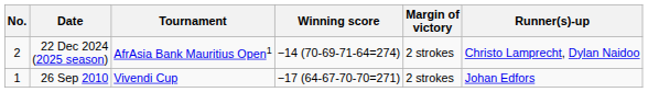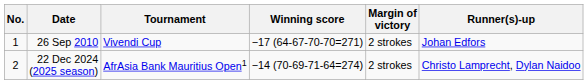rows swapped: 26 Sep 2010 <-> 22 Dec 2024 (2025 season)
